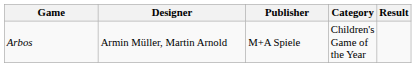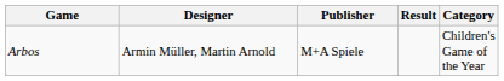columns swapped: Category <-> Result
